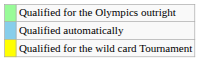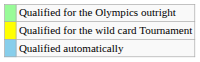rows swapped: Qualified automatically <-> Qualified for the wild card Tournament
